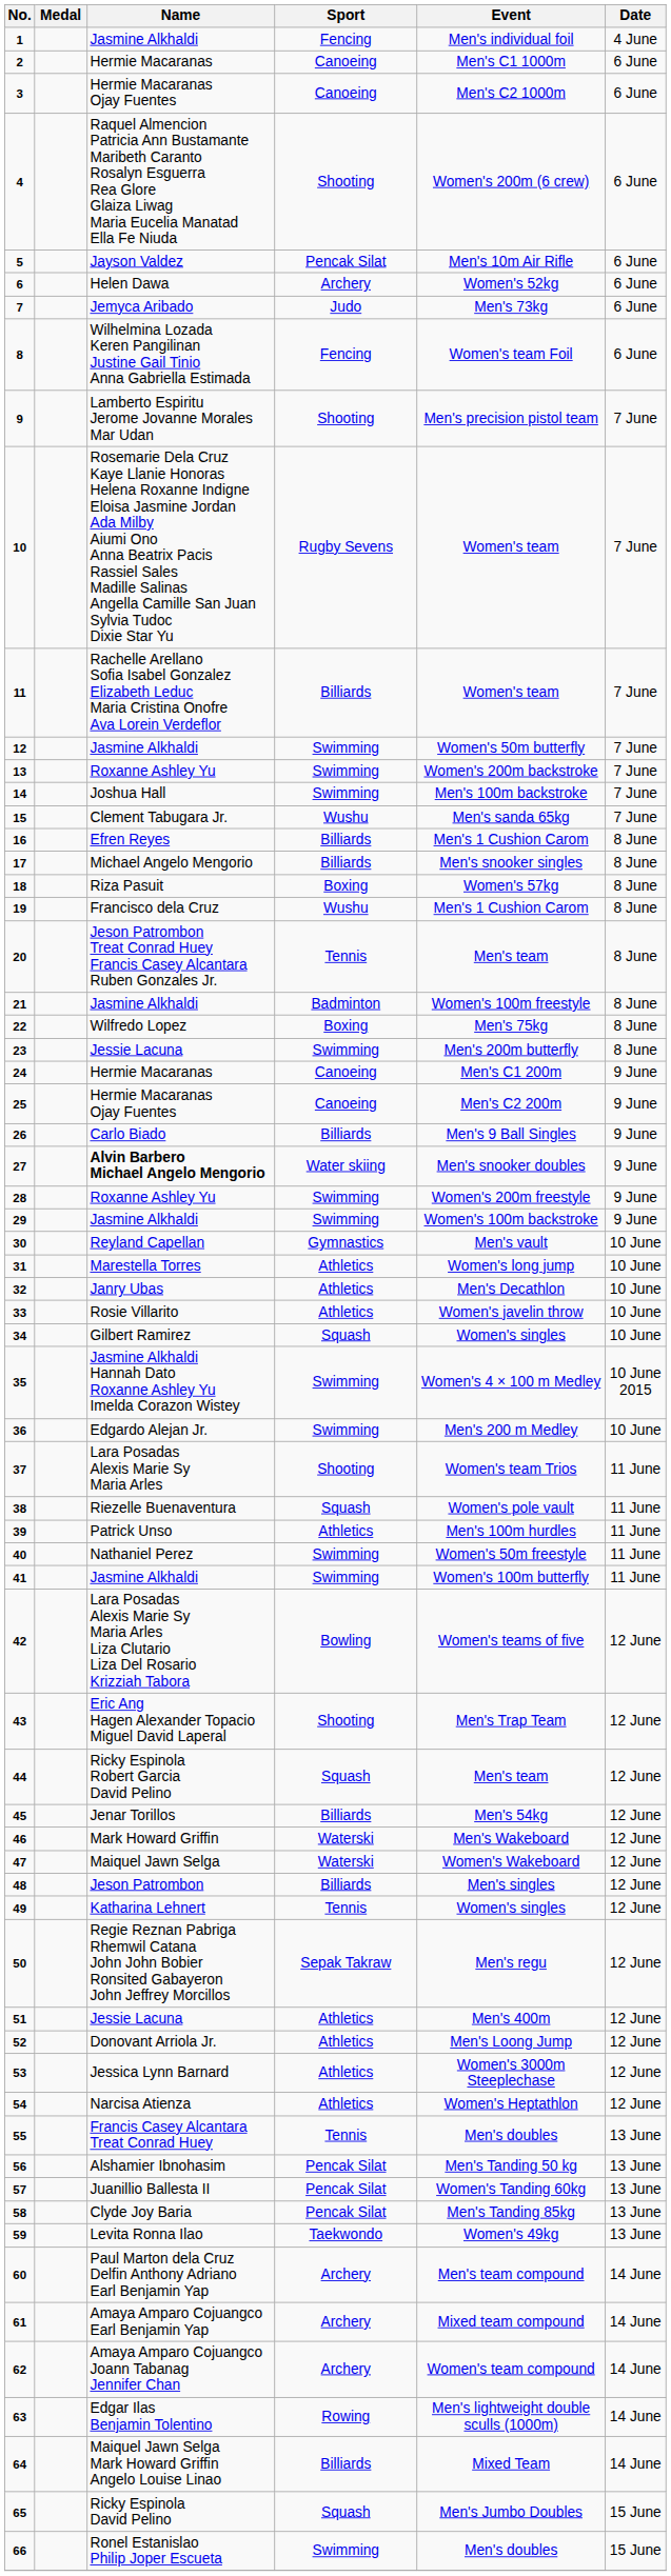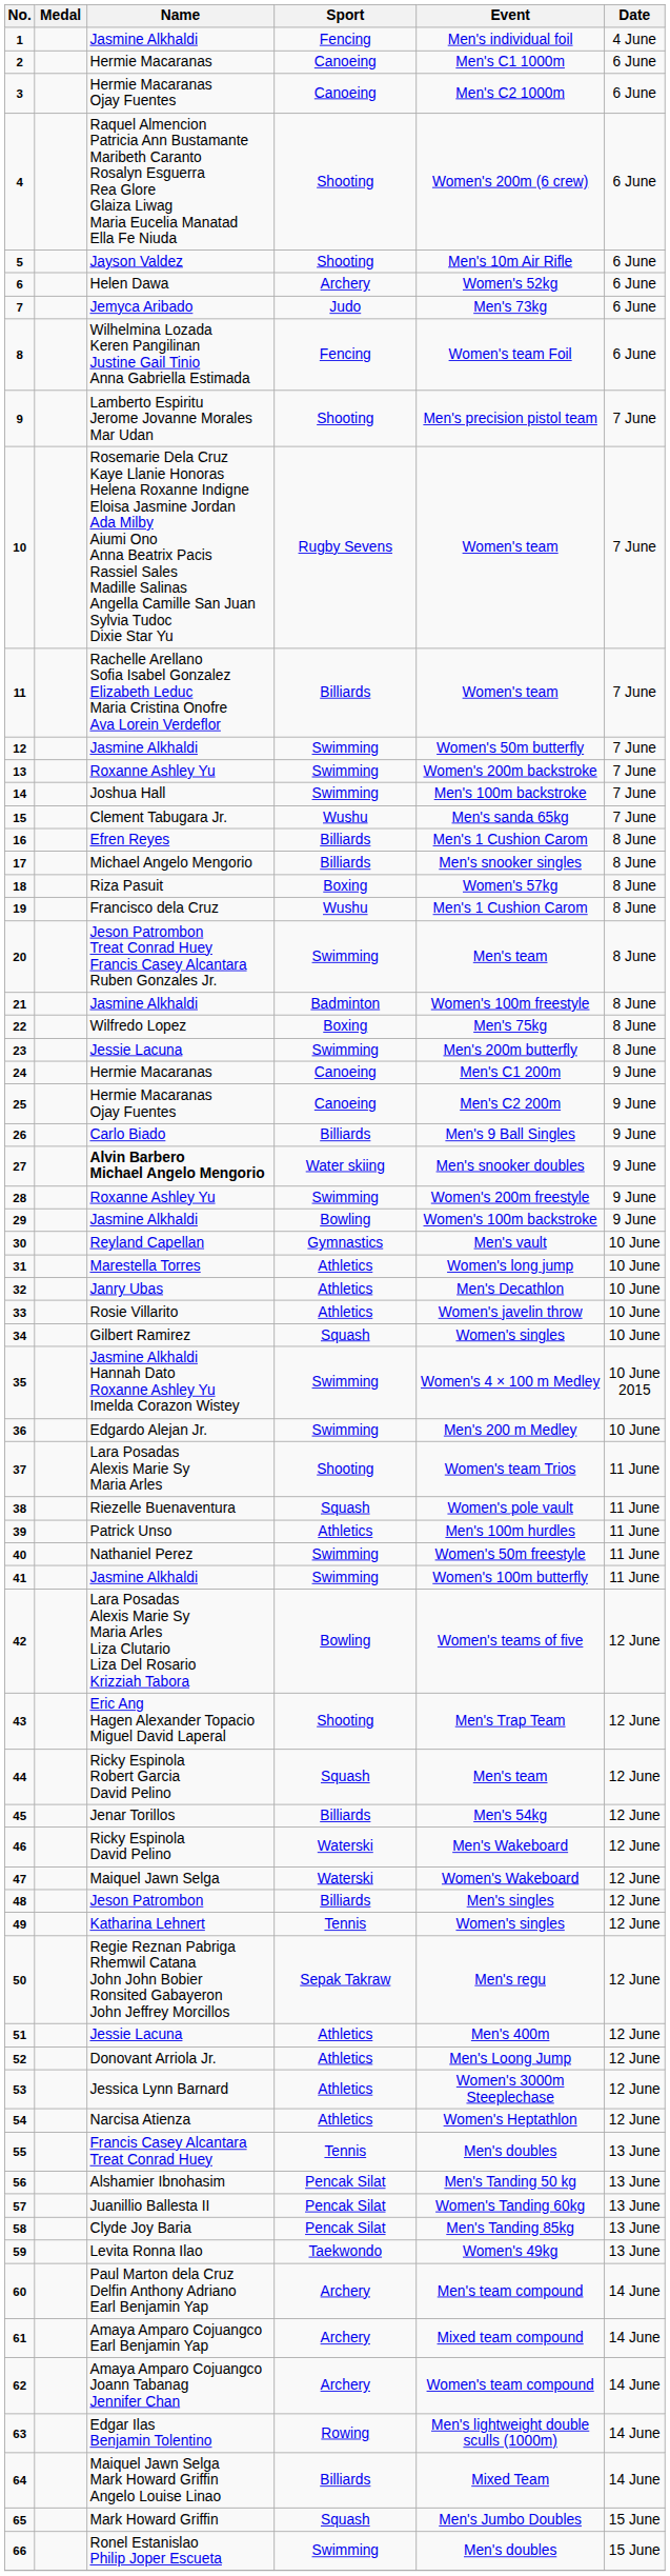5 | Sport: Pencak Silat -> Shooting
20 | Sport: Tennis -> Swimming
29 | Sport: Swimming -> Bowling
46 | Name: Mark Howard Griffin -> Ricky Espinola David Pelino
65 | Name: Ricky Espinola David Pelino -> Mark Howard Griffin
